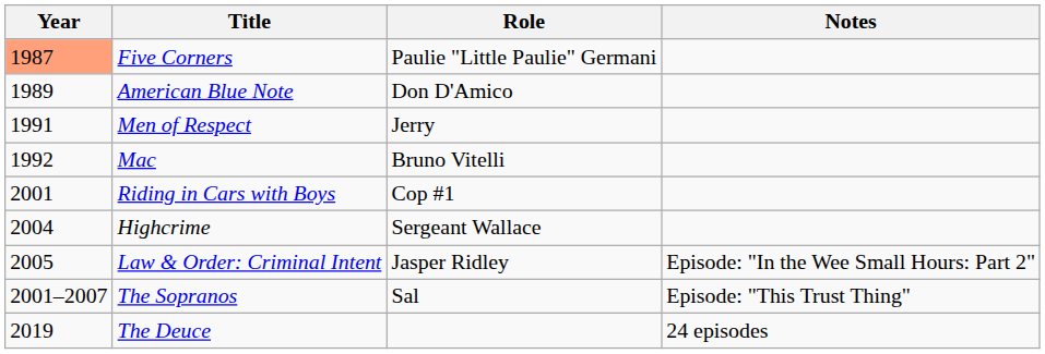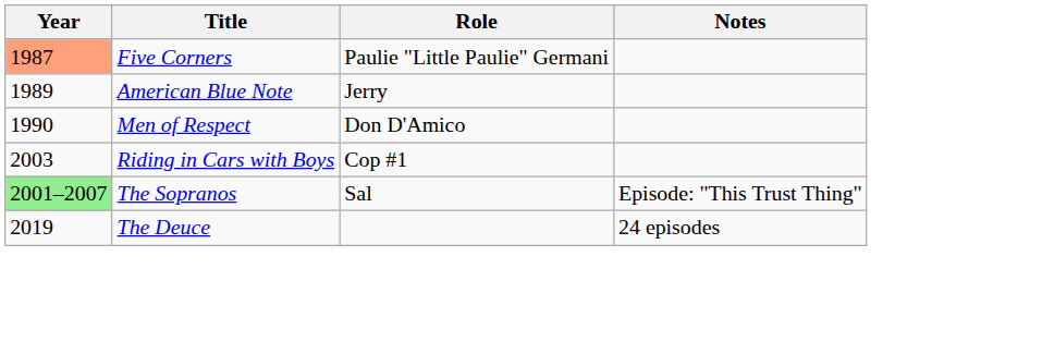American Blue Note | Role: Don D'Amico -> Jerry
Men of Respect | Year: 1991 -> 1990
Men of Respect | Role: Jerry -> Don D'Amico
- row: 1992 | Mac | Bruno Vitelli
Riding in Cars with Boys | Year: 2001 -> 2003
- row: 2004 | Highcrime | Sergeant Wallace
- row: 2005 | Law & Order: Criminal Intent | Jasper Ridley | Episode: "In the Wee Small Hours: Part 2"
The Sopranos | Year: no background -> lightgreen background
